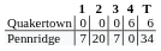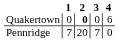- column: T | 6 | 34
Quakertown | 2: normal -> bold
